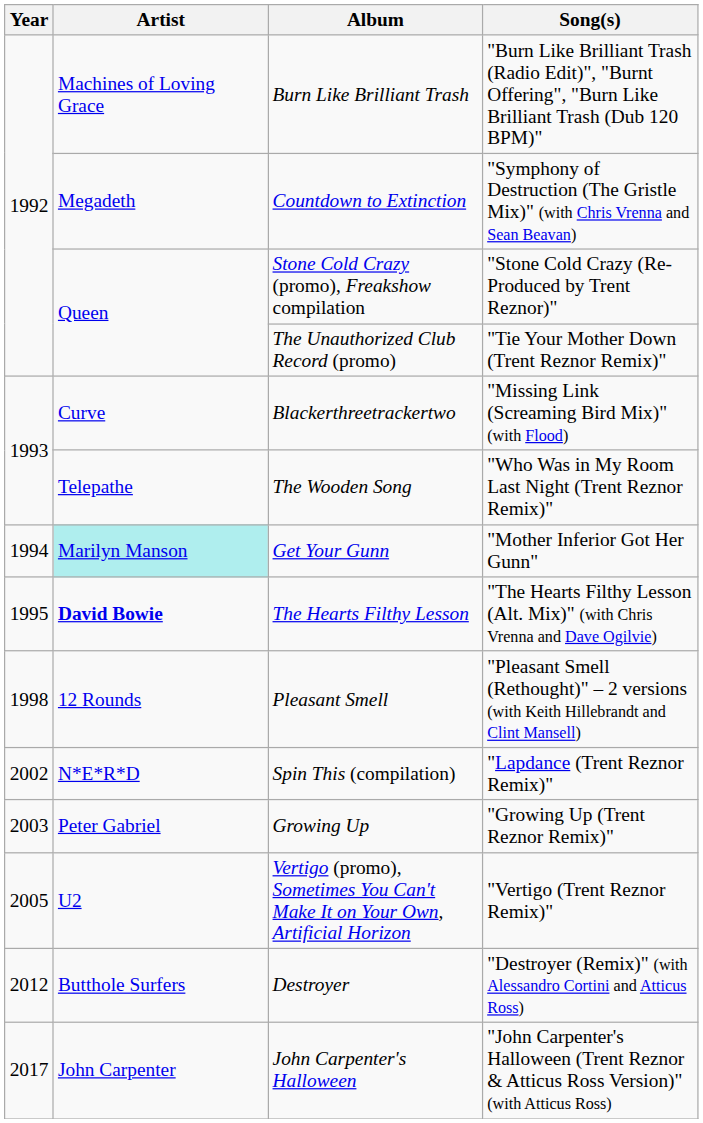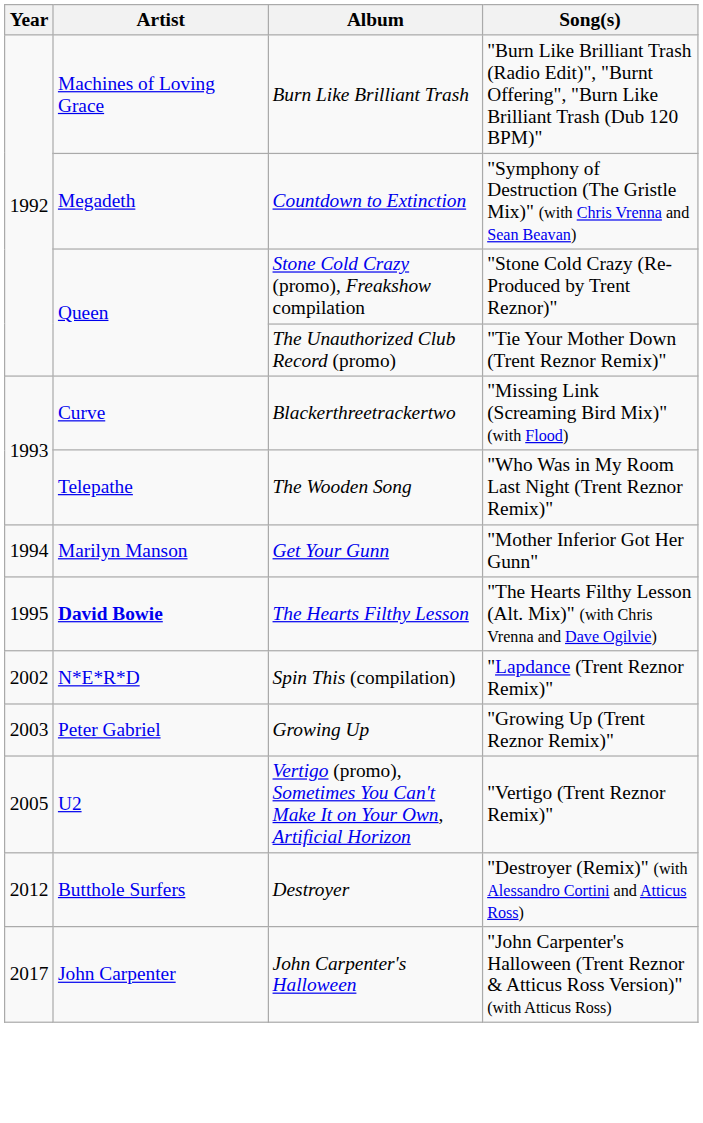Get Your Gunn | Artist: paleturquoise background -> no background
- row: 1998 | 12 Rounds | Pleasant Smell | "Pleasant Smell (Rethought)" – 2 versions (with Keith Hillebrandt and Clint Mansell)
